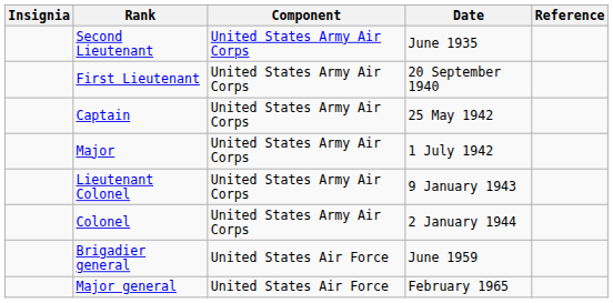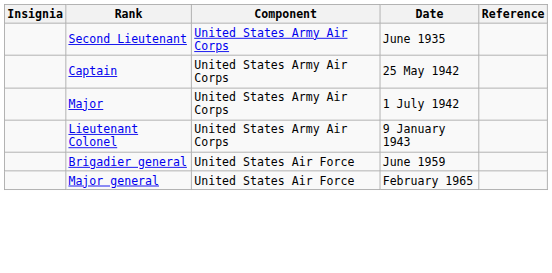- row: First Lieutenant | United States Army Air Corps | 20 September 1940
- row: Colonel | United States Army Air Corps | 2 January 1944
